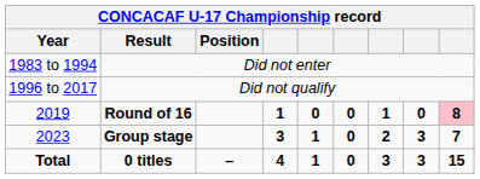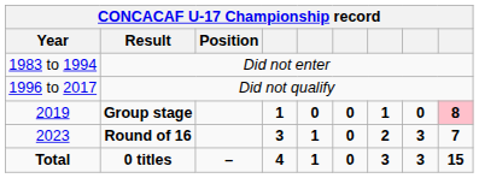2019 | Result: Round of 16 -> Group stage
2023 | Result: Group stage -> Round of 16
